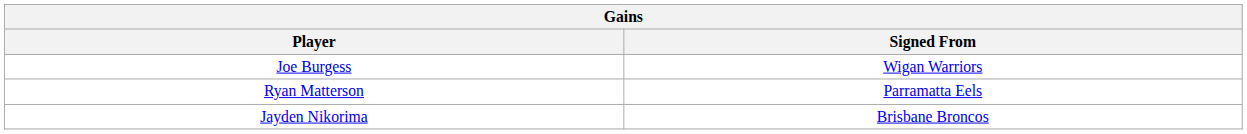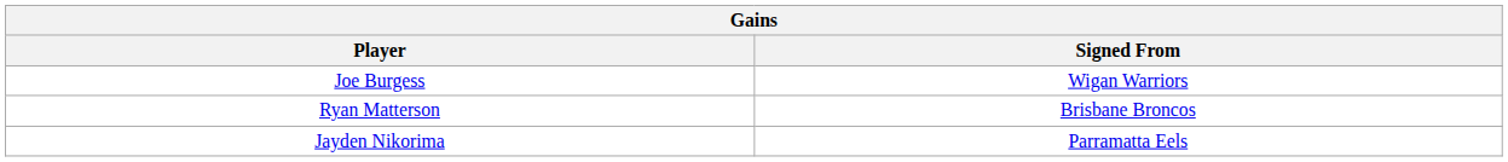Ryan Matterson | Signed From: Parramatta Eels -> Brisbane Broncos
Jayden Nikorima | Signed From: Brisbane Broncos -> Parramatta Eels
